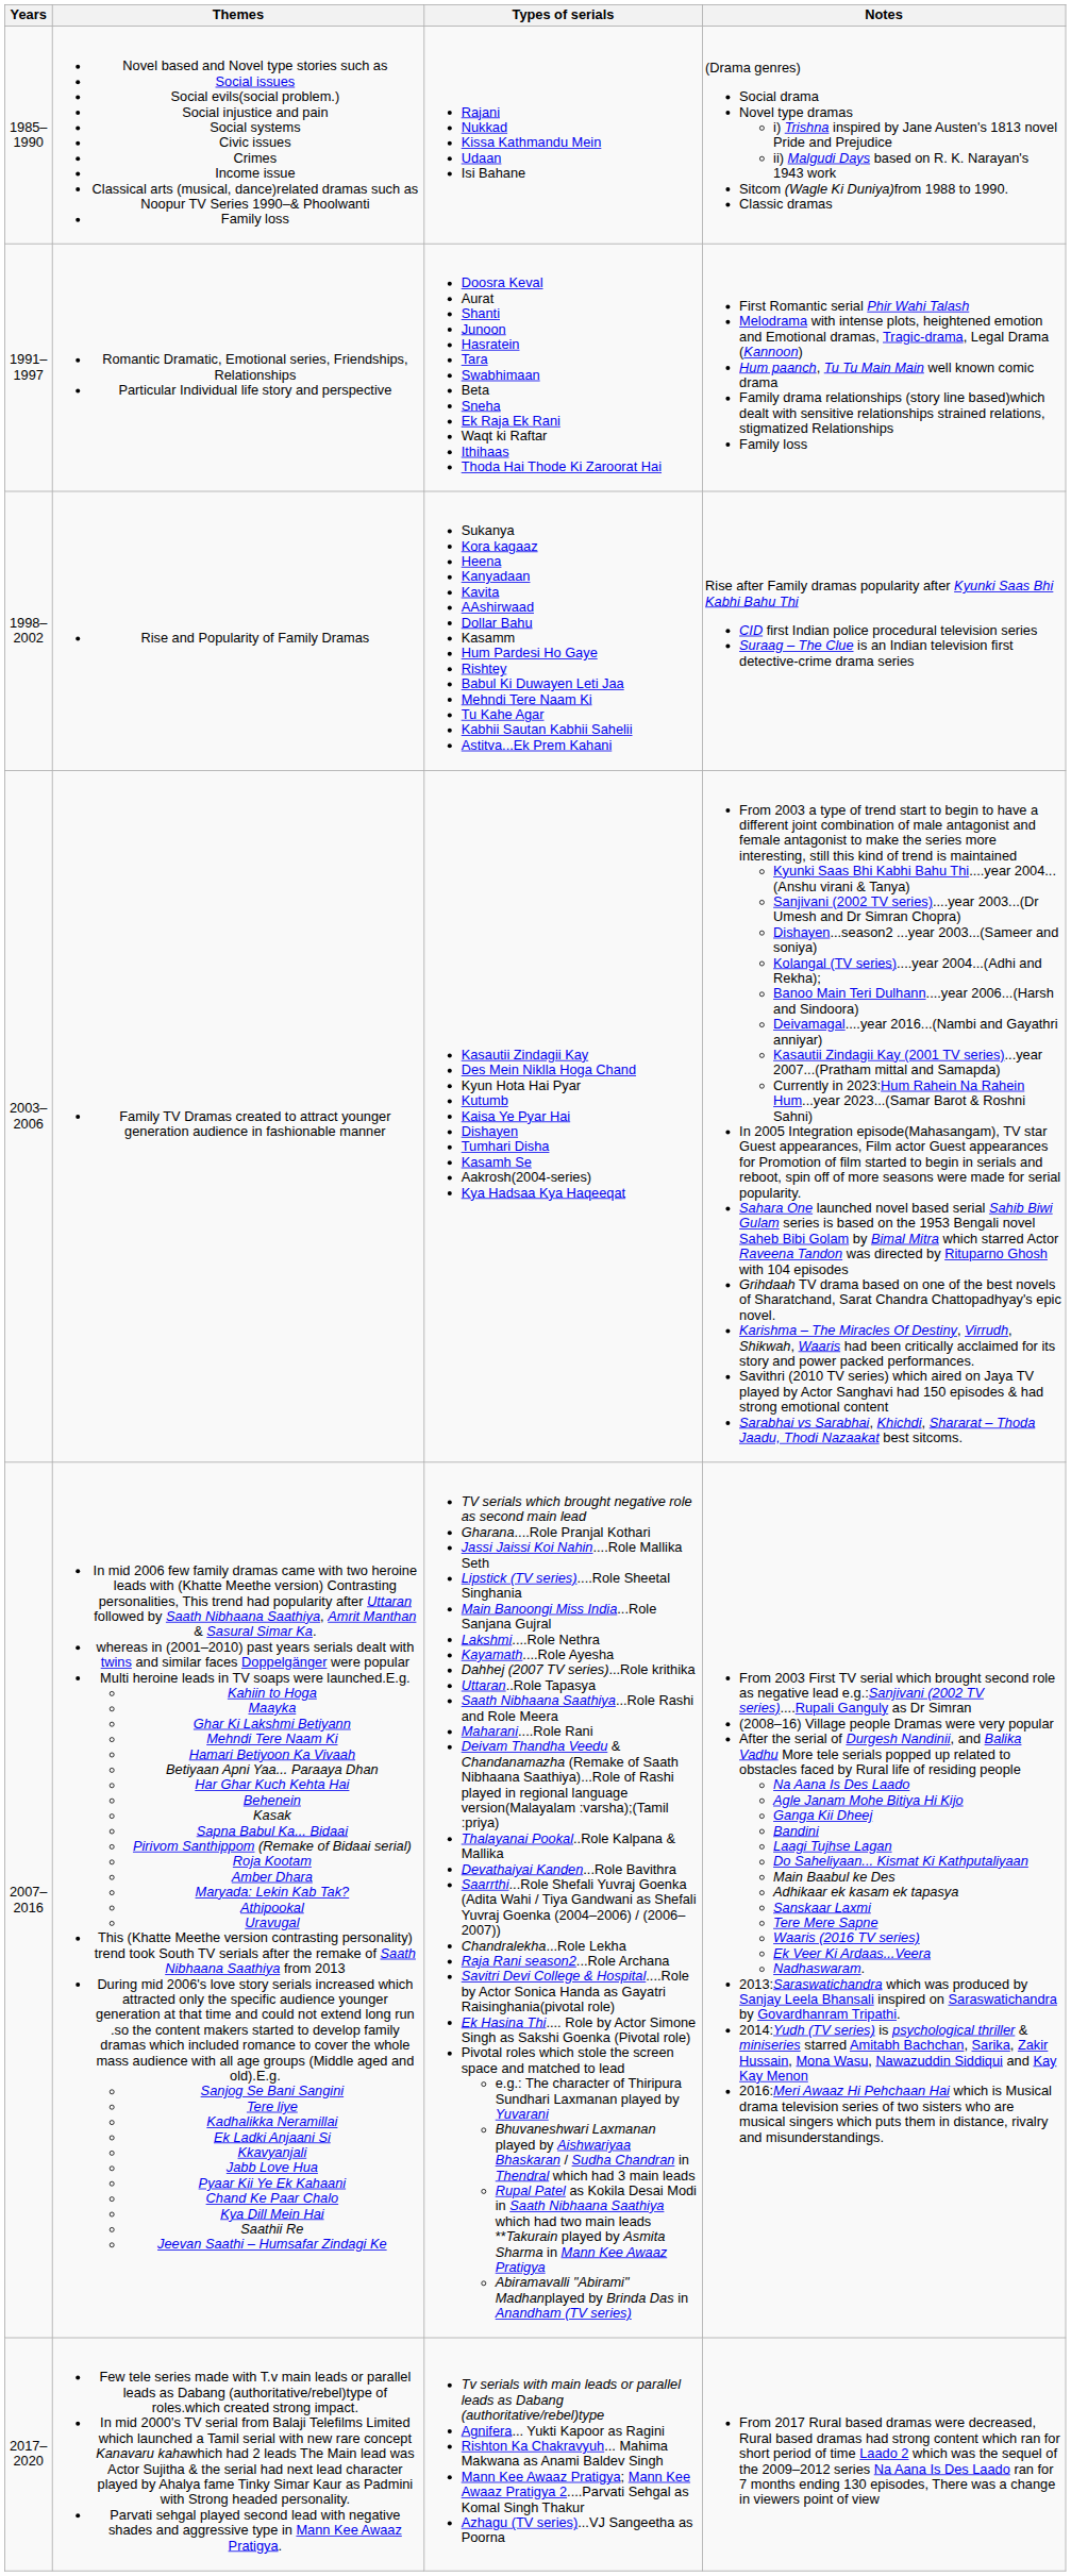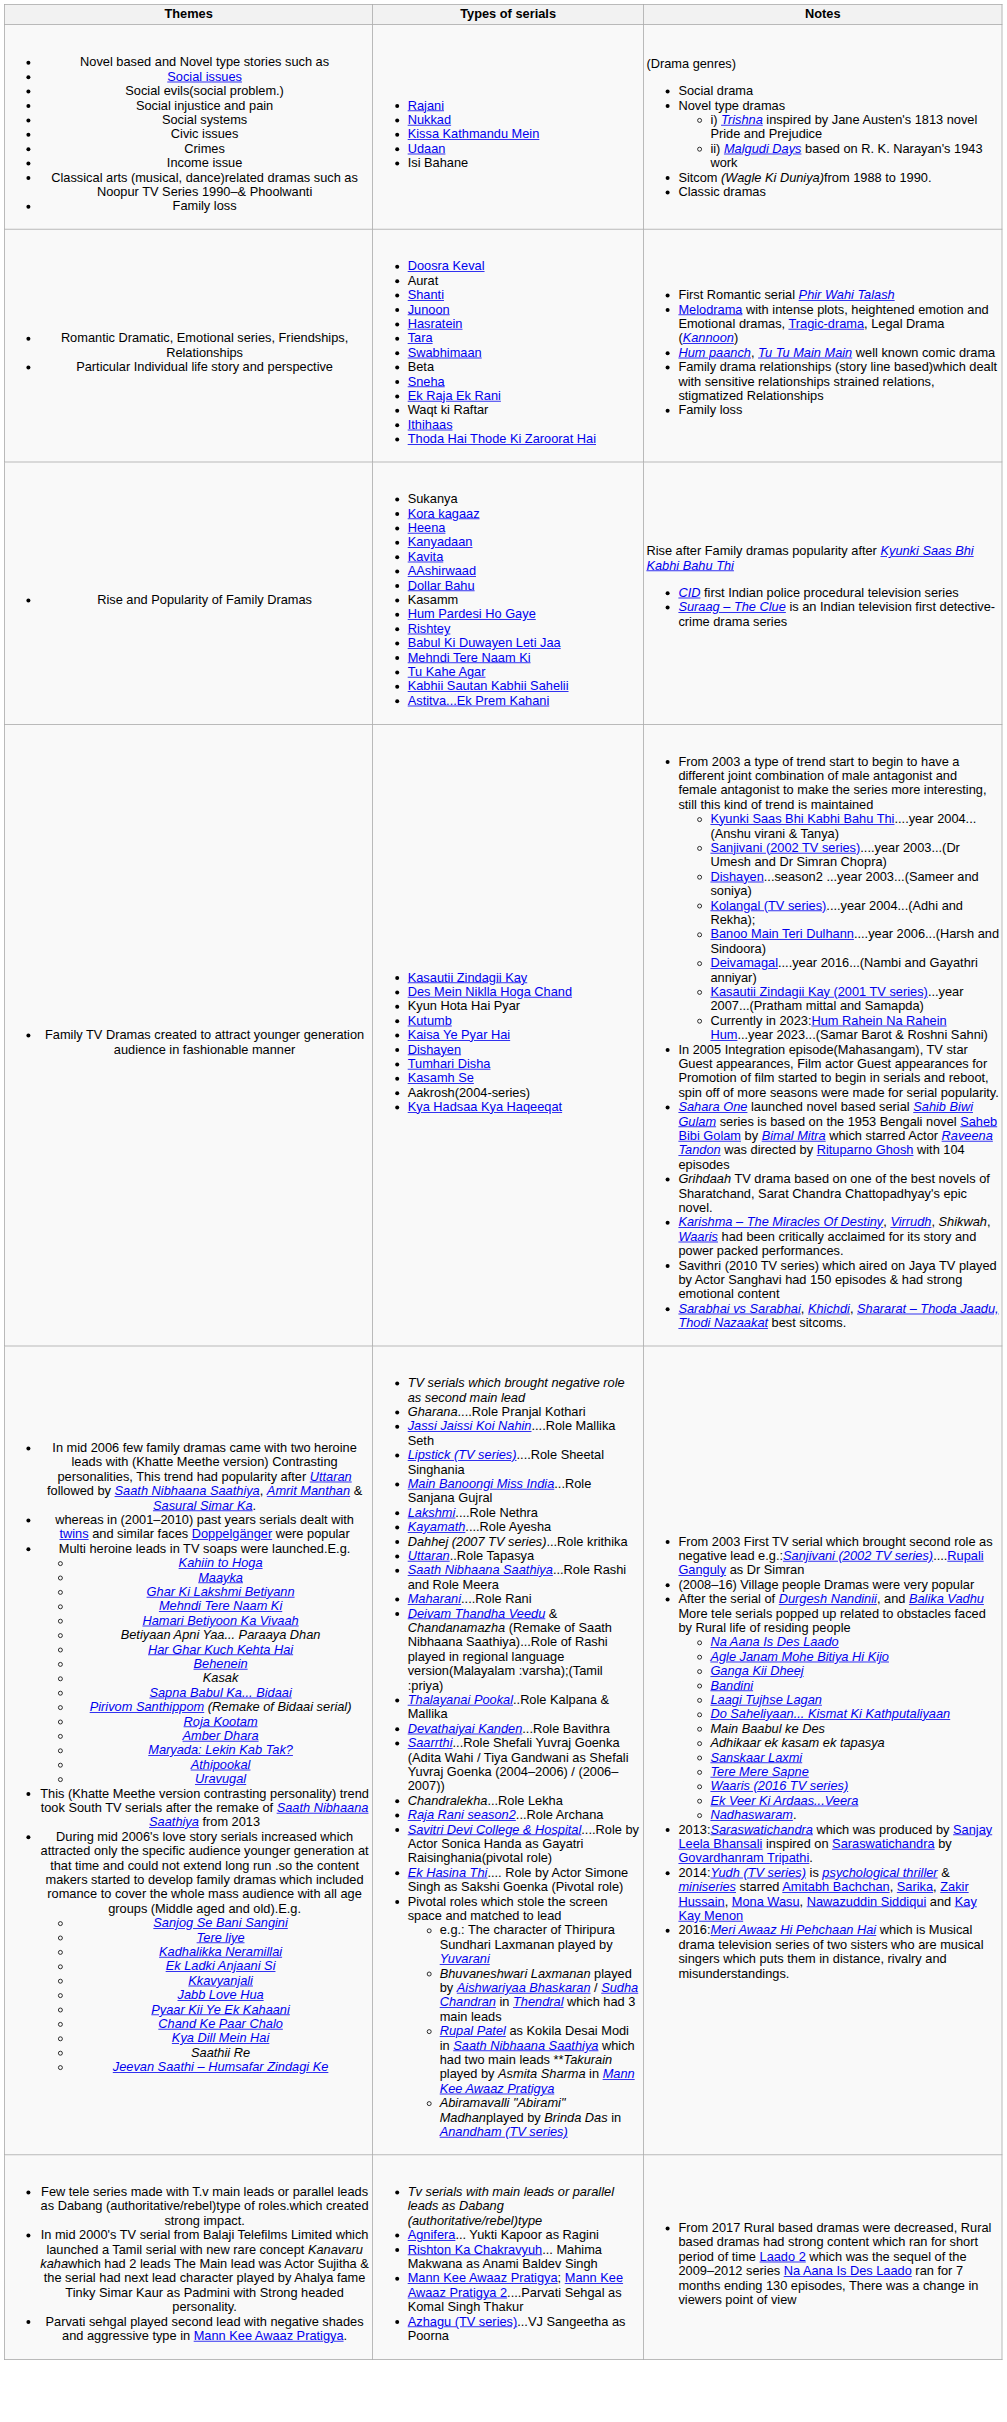- column: Years | 1985–1990 | 1991–1997 | 1998–2002 | 2003–2006 | 2007–2016 | 2017–2020
